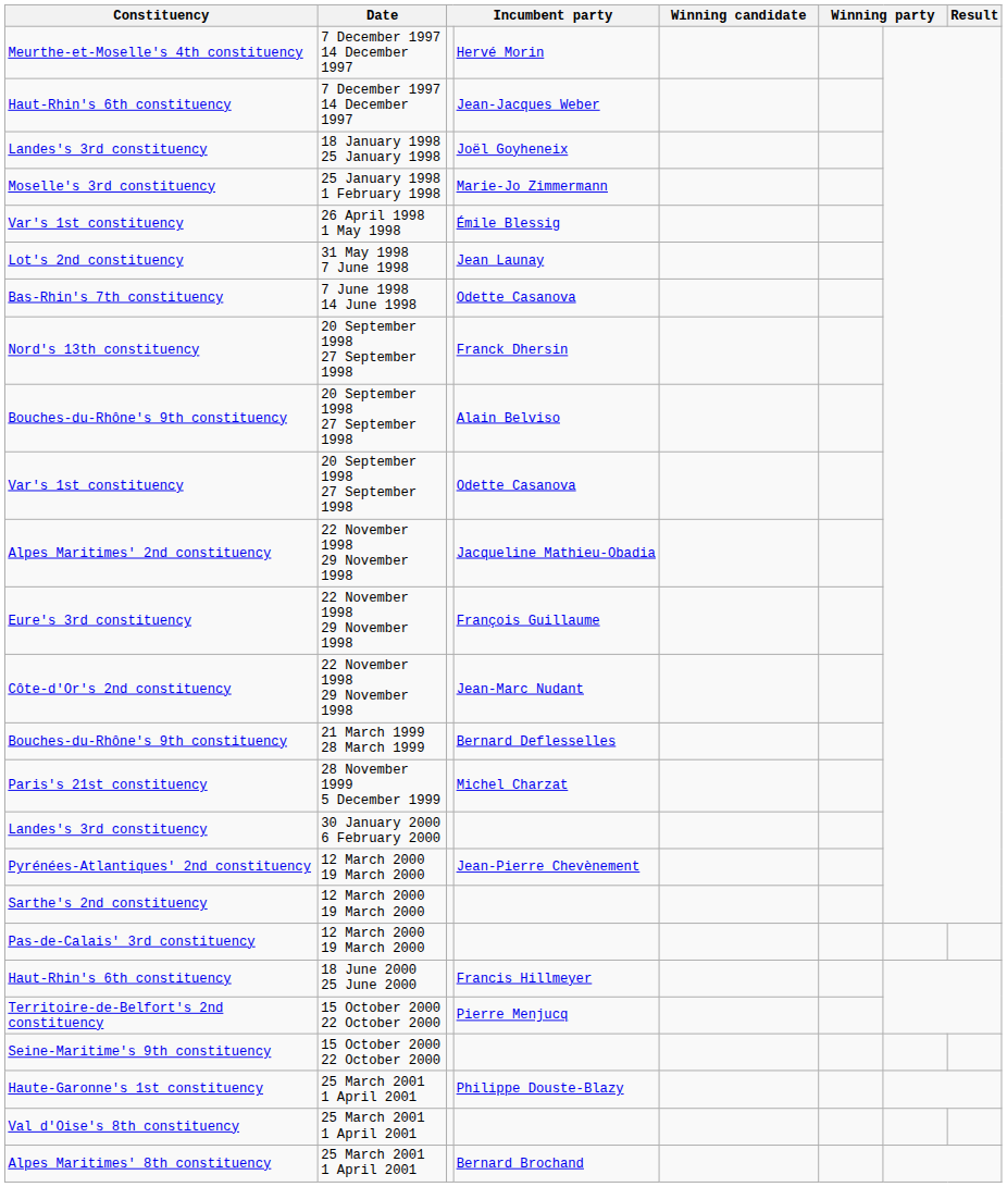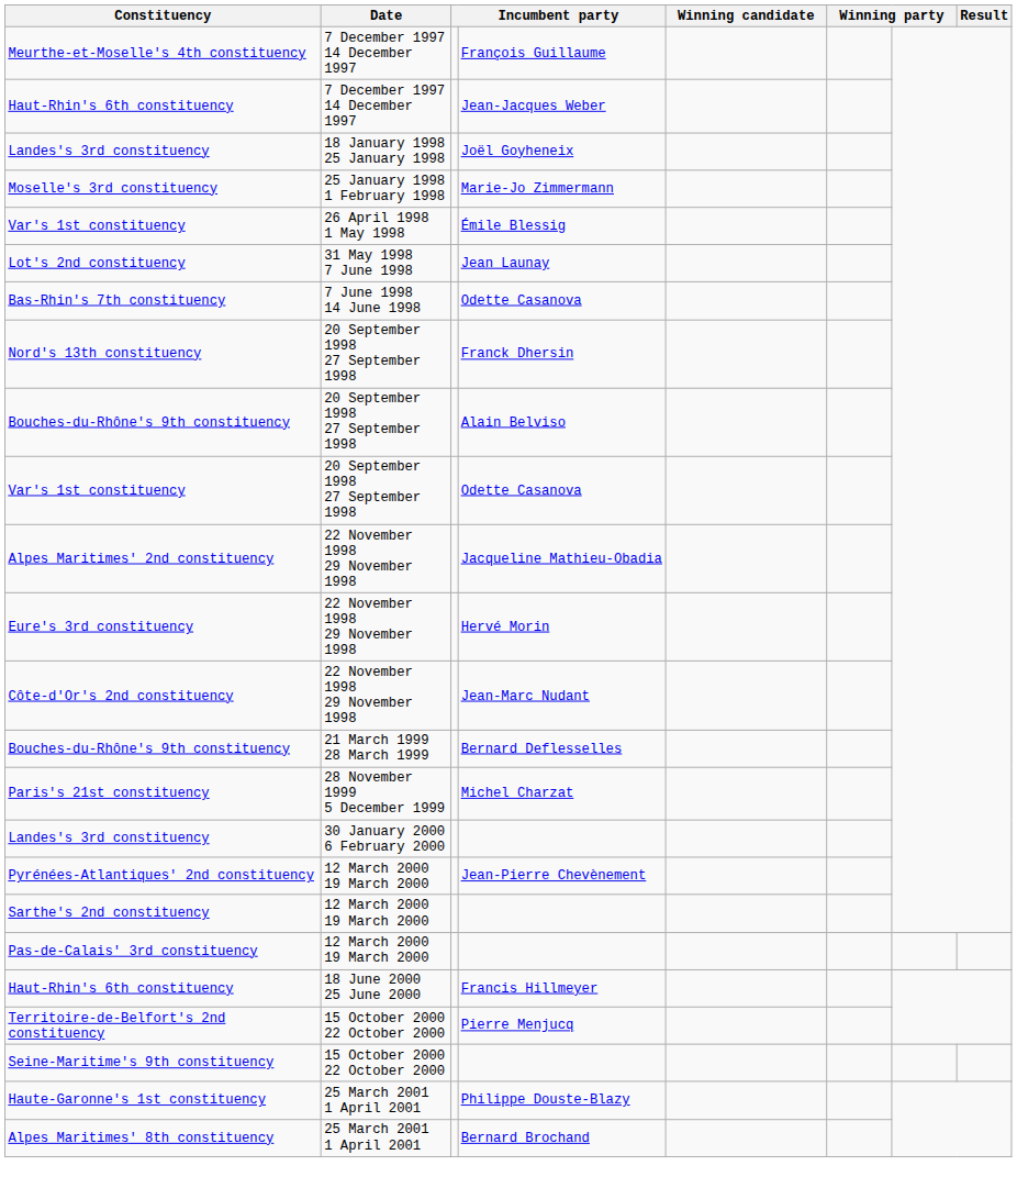Meurthe-et-Moselle's 4th constituency | column 4: Hervé Morin -> François Guillaume
Eure's 3rd constituency | column 4: François Guillaume -> Hervé Morin
- row: Val d'Oise's 8th constituency | 25 March 2001 1 April 2001
